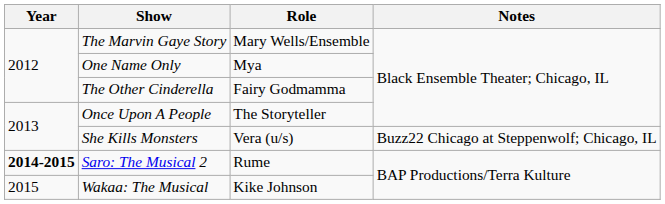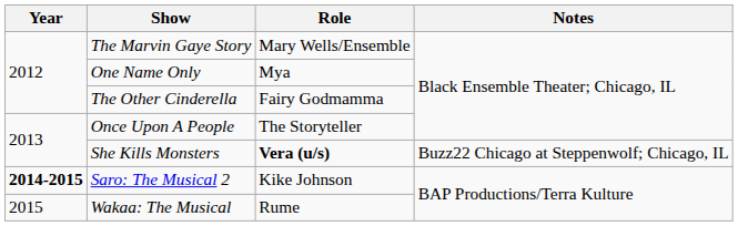She Kills Monsters | Role: normal -> bold
Saro: The Musical 2 | Role: Rume -> Kike Johnson
Wakaa: The Musical | Role: Kike Johnson -> Rume
